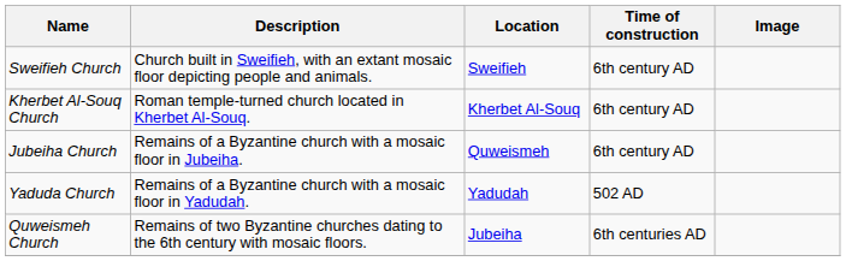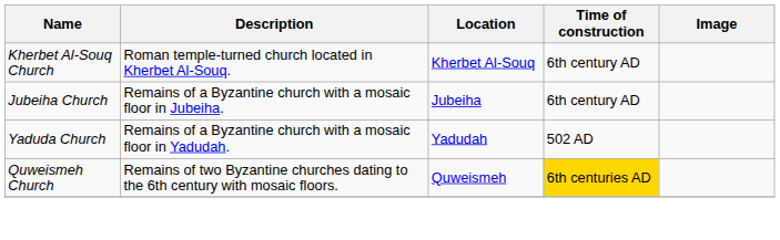- row: Sweifieh Church | Church built in Sweifieh, with an extant mosaic floor depicting people and animals. | Sweifieh | 6th century AD
Jubeiha Church | Location: Quweismeh -> Jubeiha
Quweismeh Church | Location: Jubeiha -> Quweismeh
Quweismeh Church | Time of construction: no background -> gold background
